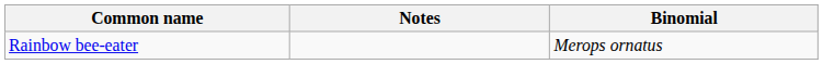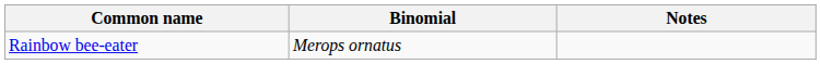columns swapped: Binomial <-> Notes
